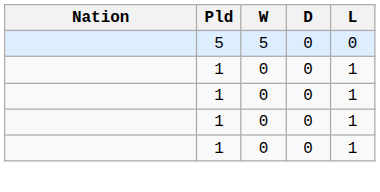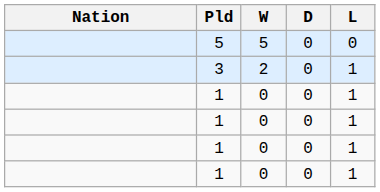+ row: 3 | 2 | 0 | 1
